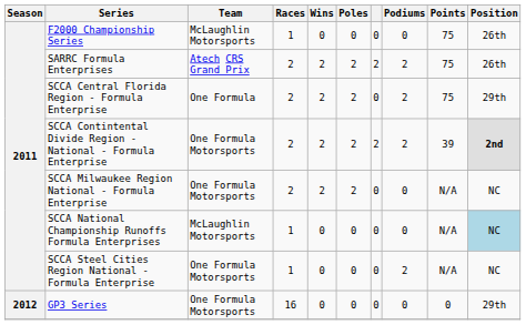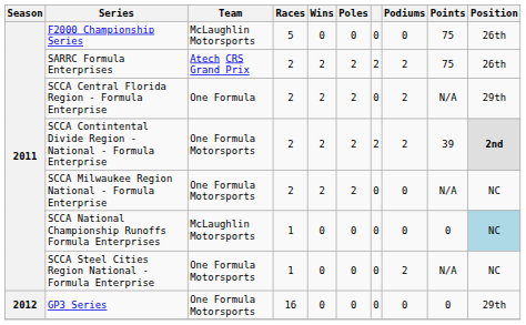F2000 Championship Series | Races: 1 -> 5
SCCA Central Florida Region - Formula Enterprise | Points: 75 -> N/A
SCCA National Championship Runoffs Formula Enterprises | Points: N/A -> 0
